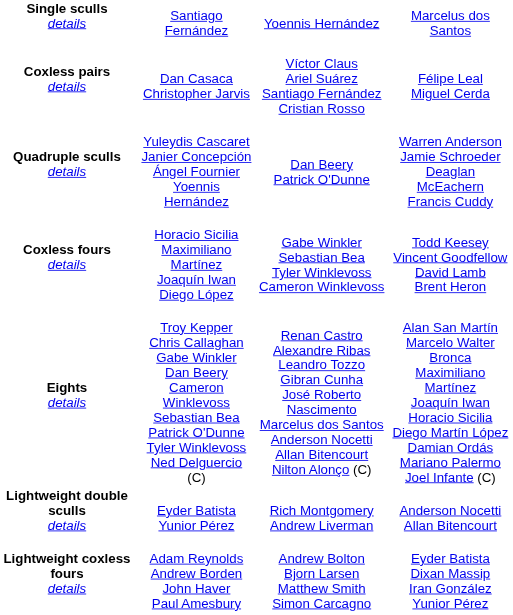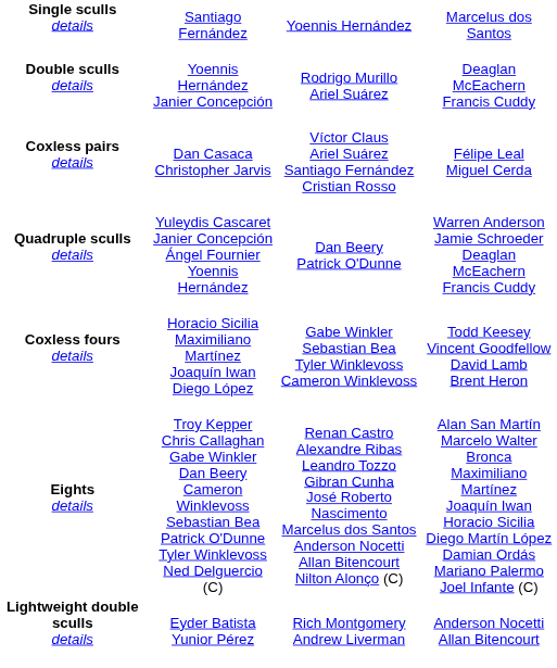+ row: Double sculls details | Yoennis Hernández Janier Concepción | Rodrigo Murillo Ariel Suárez | Deaglan McEachern Francis Cuddy
- row: Lightweight coxless fours details | Adam Reynolds Andrew Borden John Haver Paul Amesbury | Andrew Bolton Bjorn Larsen Matthew Smith Simon Carcagno | Eyder Batista Dixan Massip Iran González Yunior Pérez
